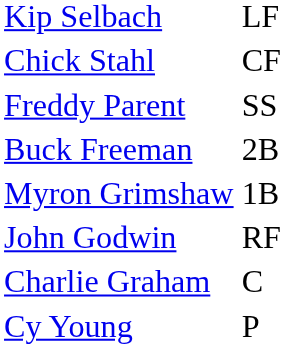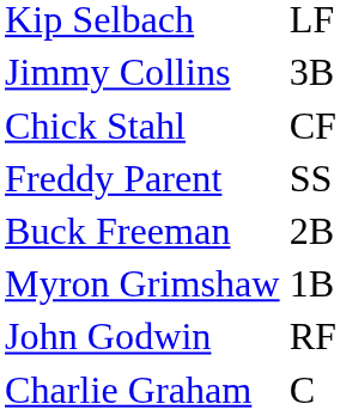+ row: Jimmy Collins | 3B
- row: Cy Young | P
